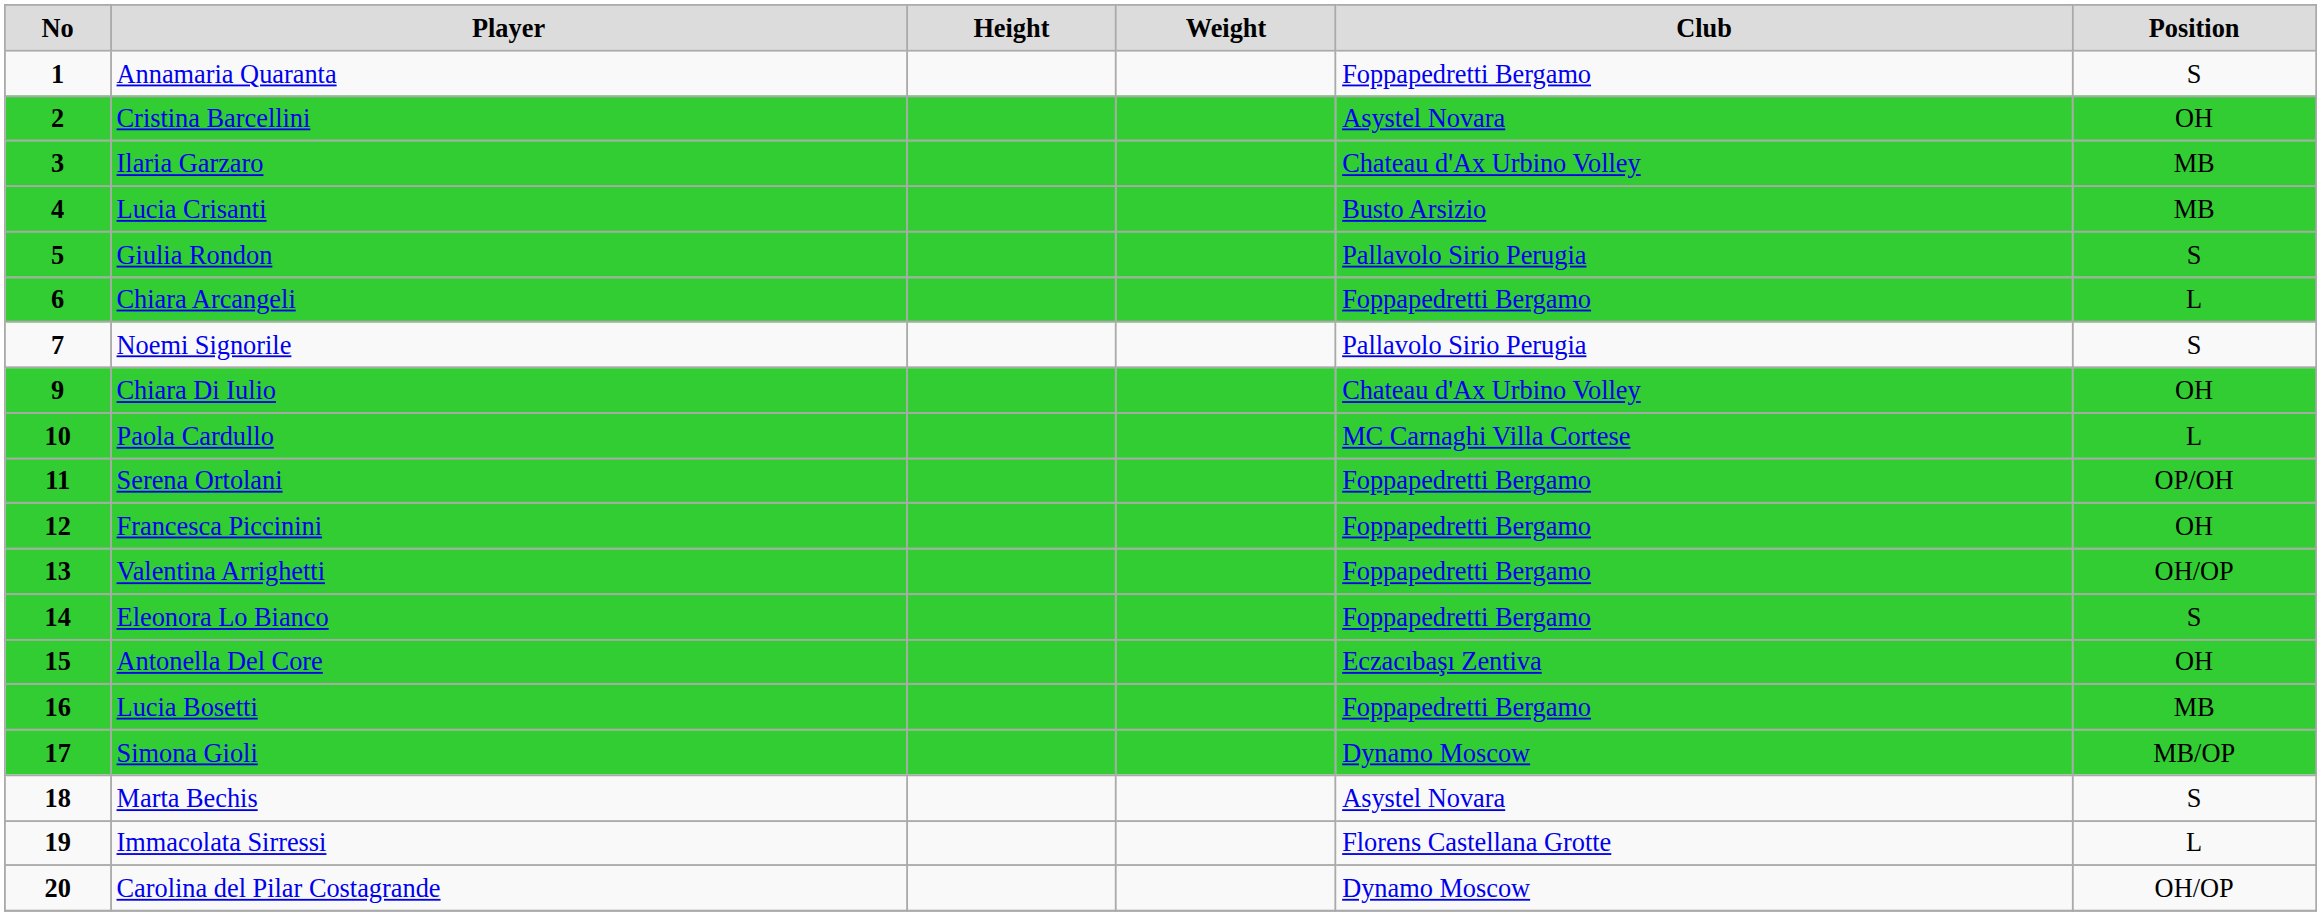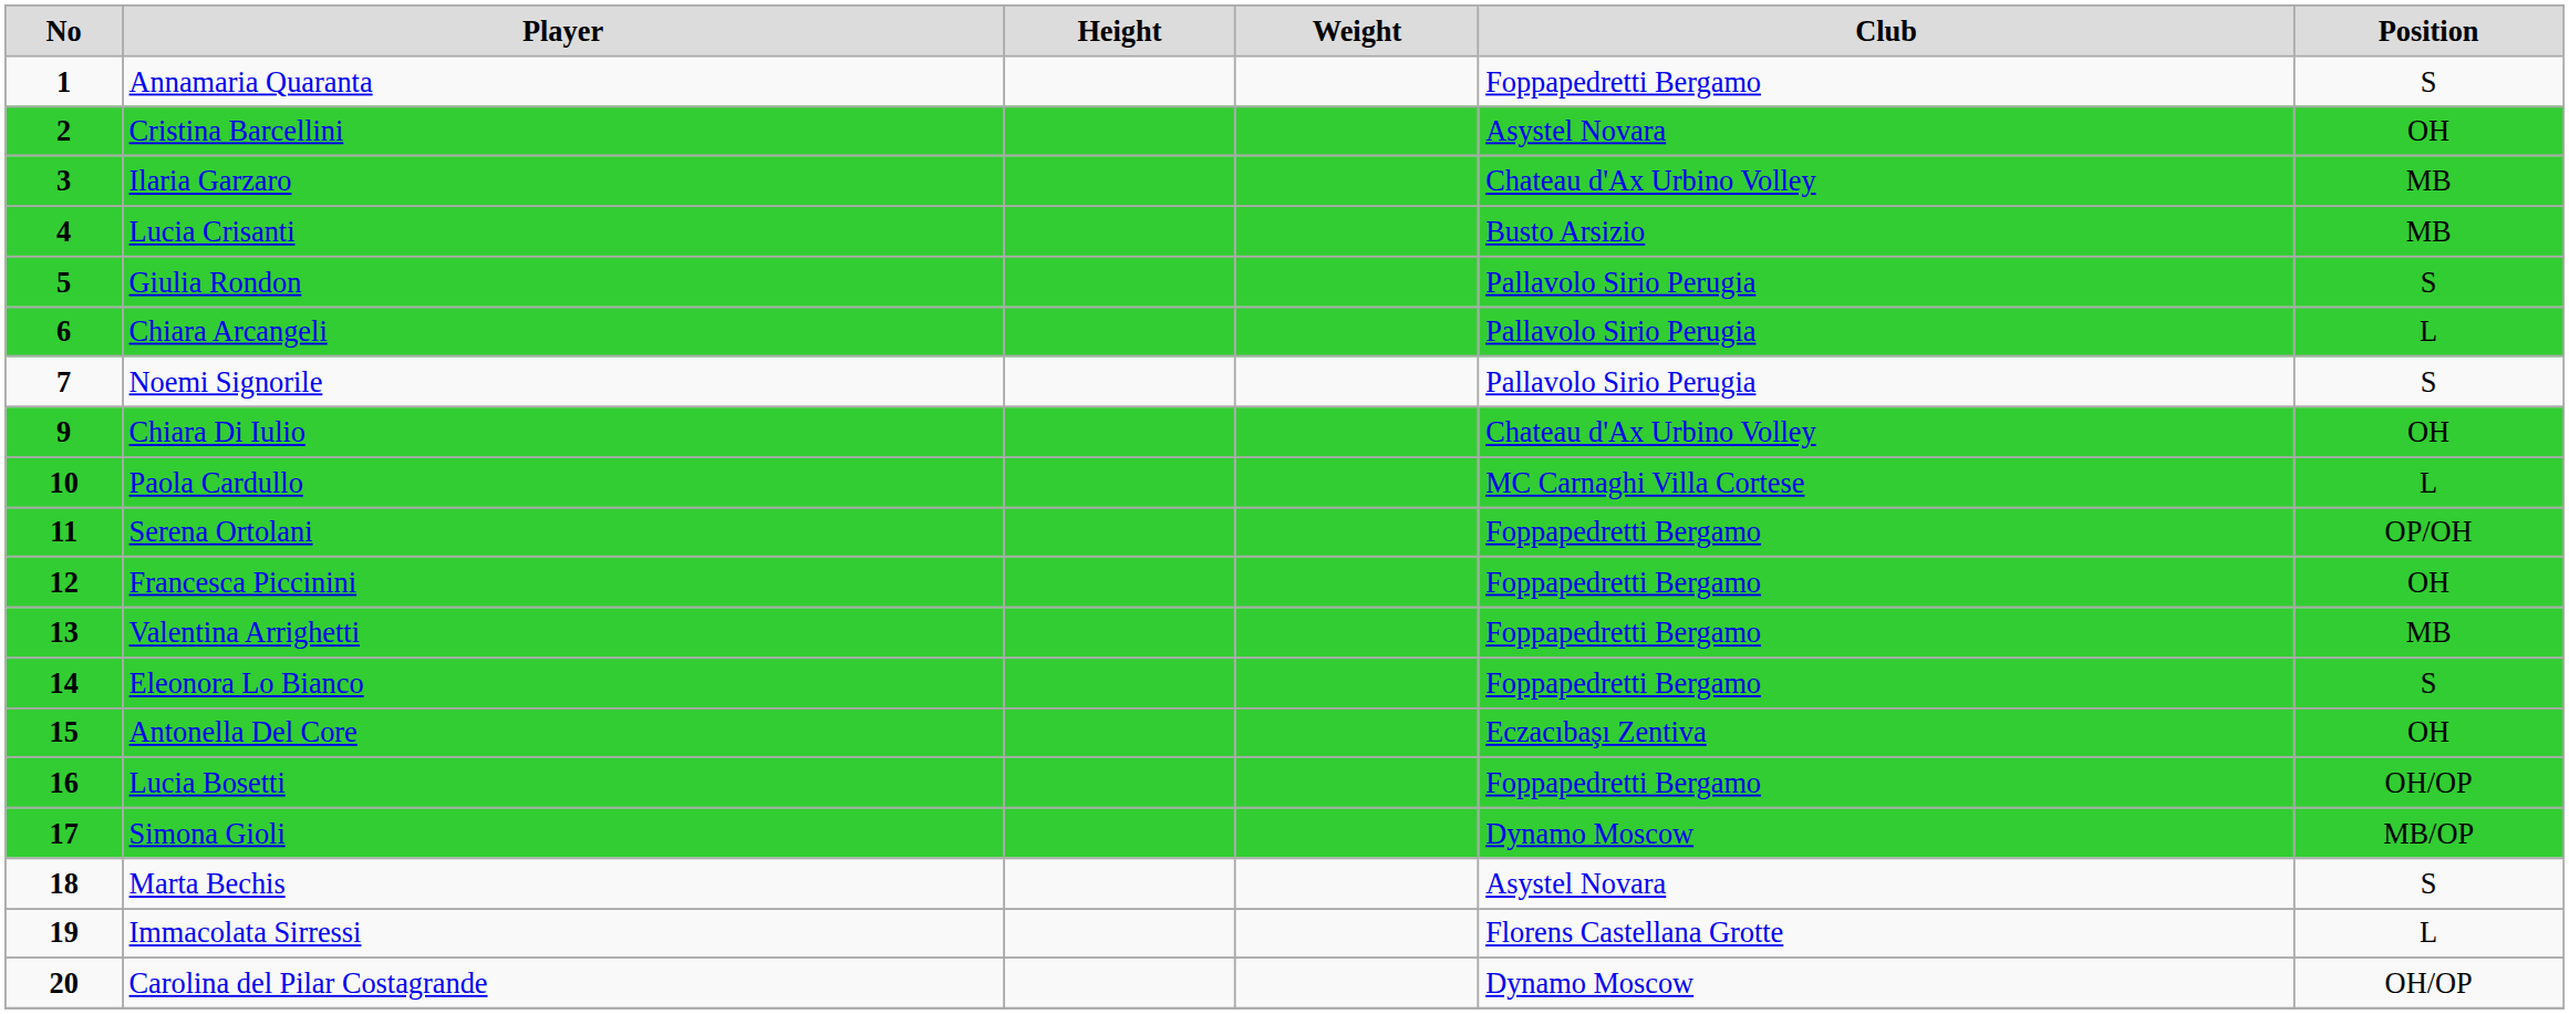Chiara Arcangeli | Club: Foppapedretti Bergamo -> Pallavolo Sirio Perugia
Valentina Arrighetti | Position: OH/OP -> MB
Lucia Bosetti | Position: MB -> OH/OP
